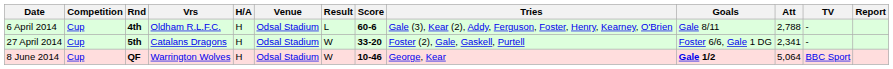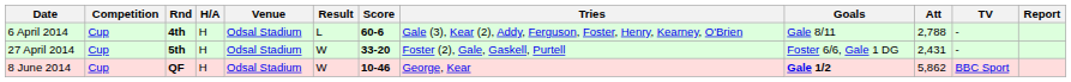- column: Vrs | Oldham R.L.F.C. | Catalans Dragons | Warrington Wolves
27 April 2014 | Att: 2,341 -> 2,431
8 June 2014 | Att: 5,064 -> 5,862
